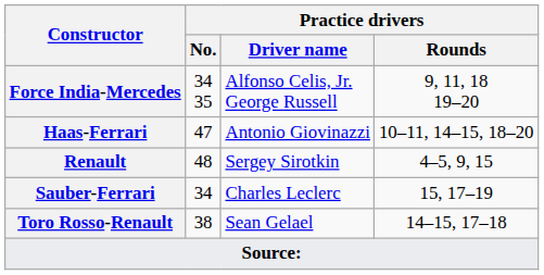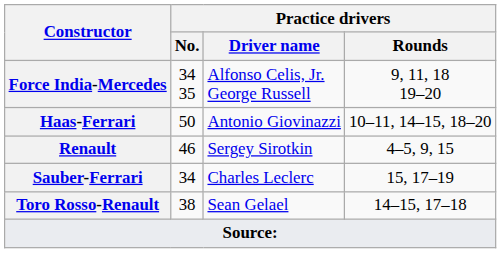Haas-Ferrari | Practice drivers / No.: 47 -> 50
Renault | Practice drivers / No.: 48 -> 46
